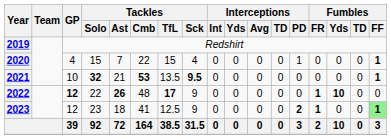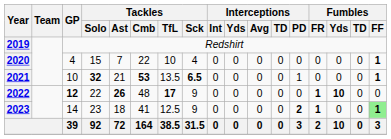2020 | Tackles / TfL: 15 -> 10
2020 | Interceptions / PD: 1 -> 0
2021 | Tackles / Sck: 9.5 -> 6.5
2021 | Interceptions / PD: 0 -> 1
2023 | GP: 12 -> 14
